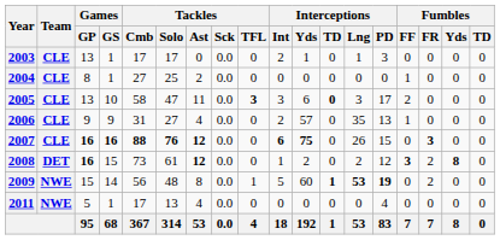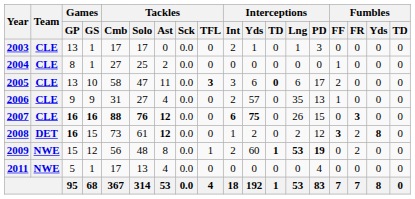2005 | Interceptions / Lng: 3 -> 6
2009 | Games / GS: 14 -> 12
2009 | Interceptions / Int: 5 -> 2
